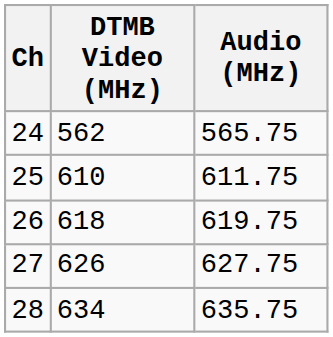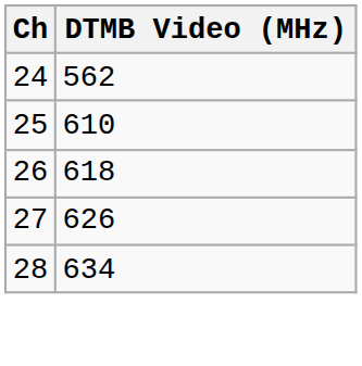- column: Audio (MHz) | 565.75 | 611.75 | 619.75 | 627.75 | 635.75
